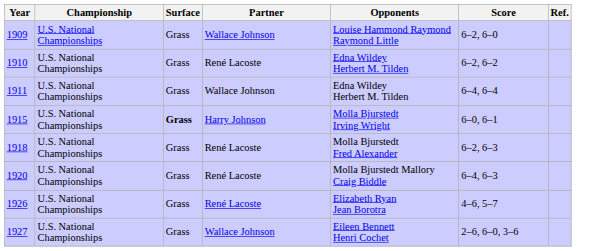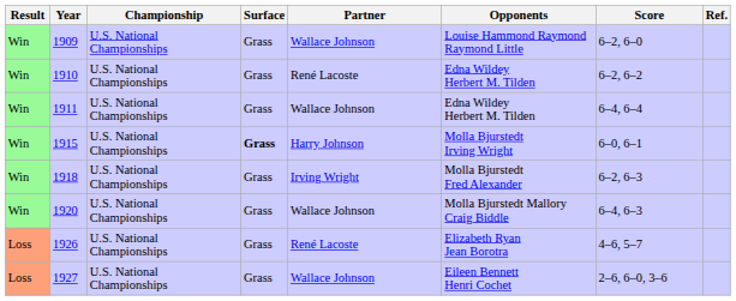+ column: Result | Win | Win | Win | Win | Win | Win | Loss | Loss
1918 | Partner: René Lacoste -> Irving Wright
1920 | Partner: René Lacoste -> Wallace Johnson
